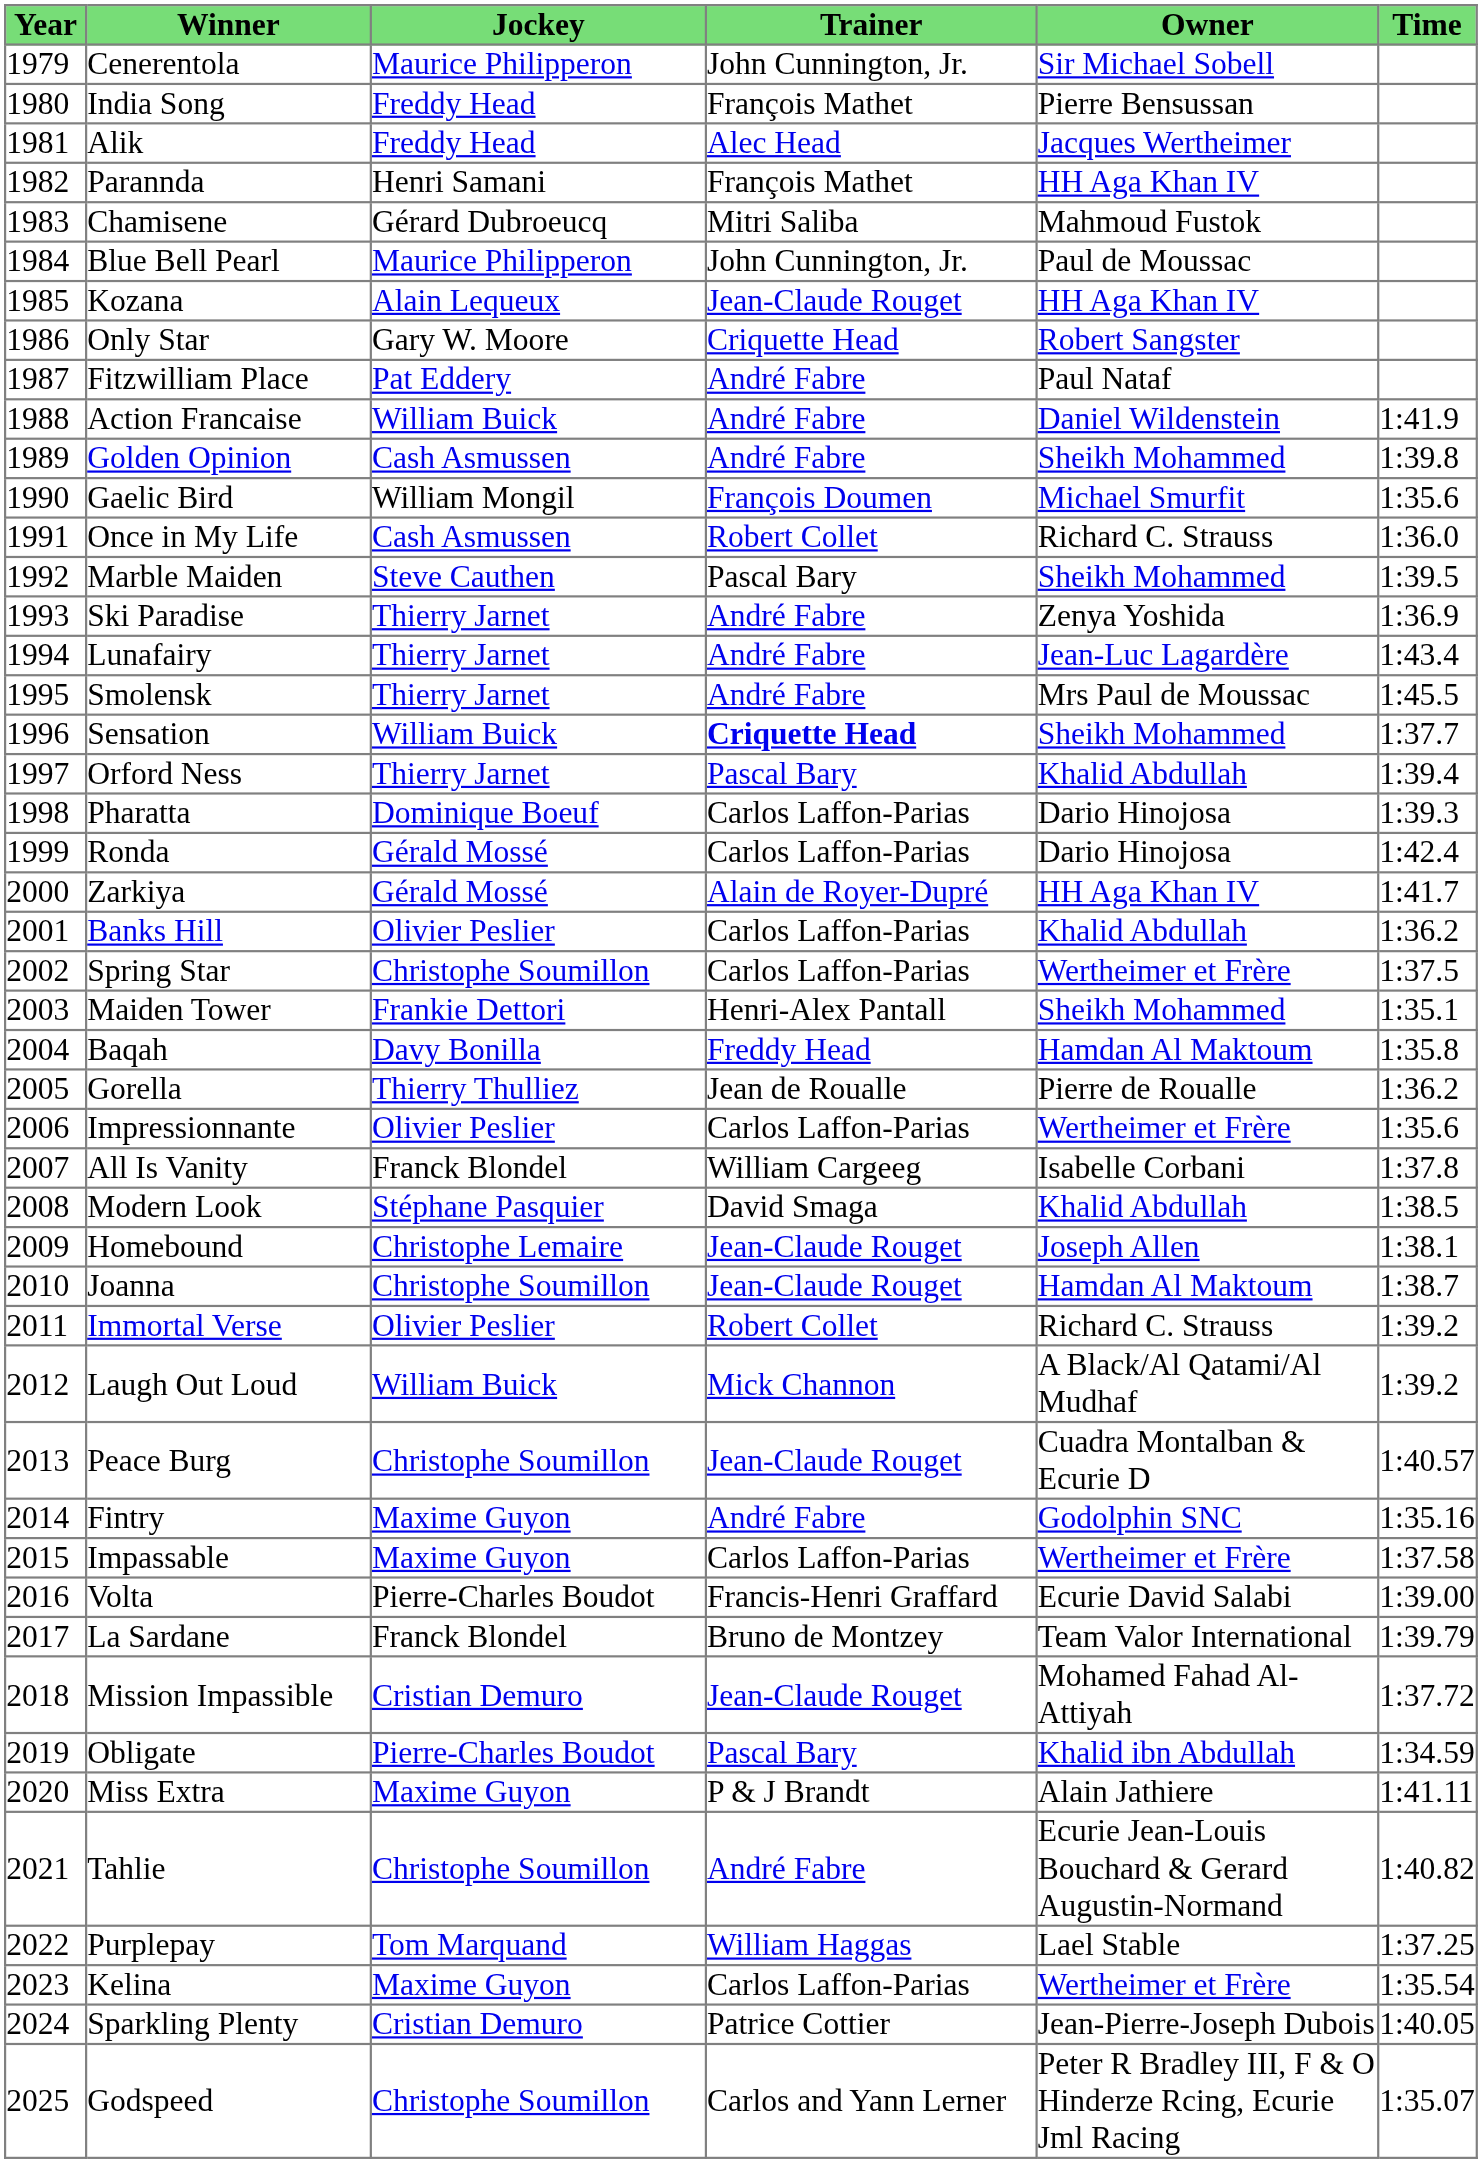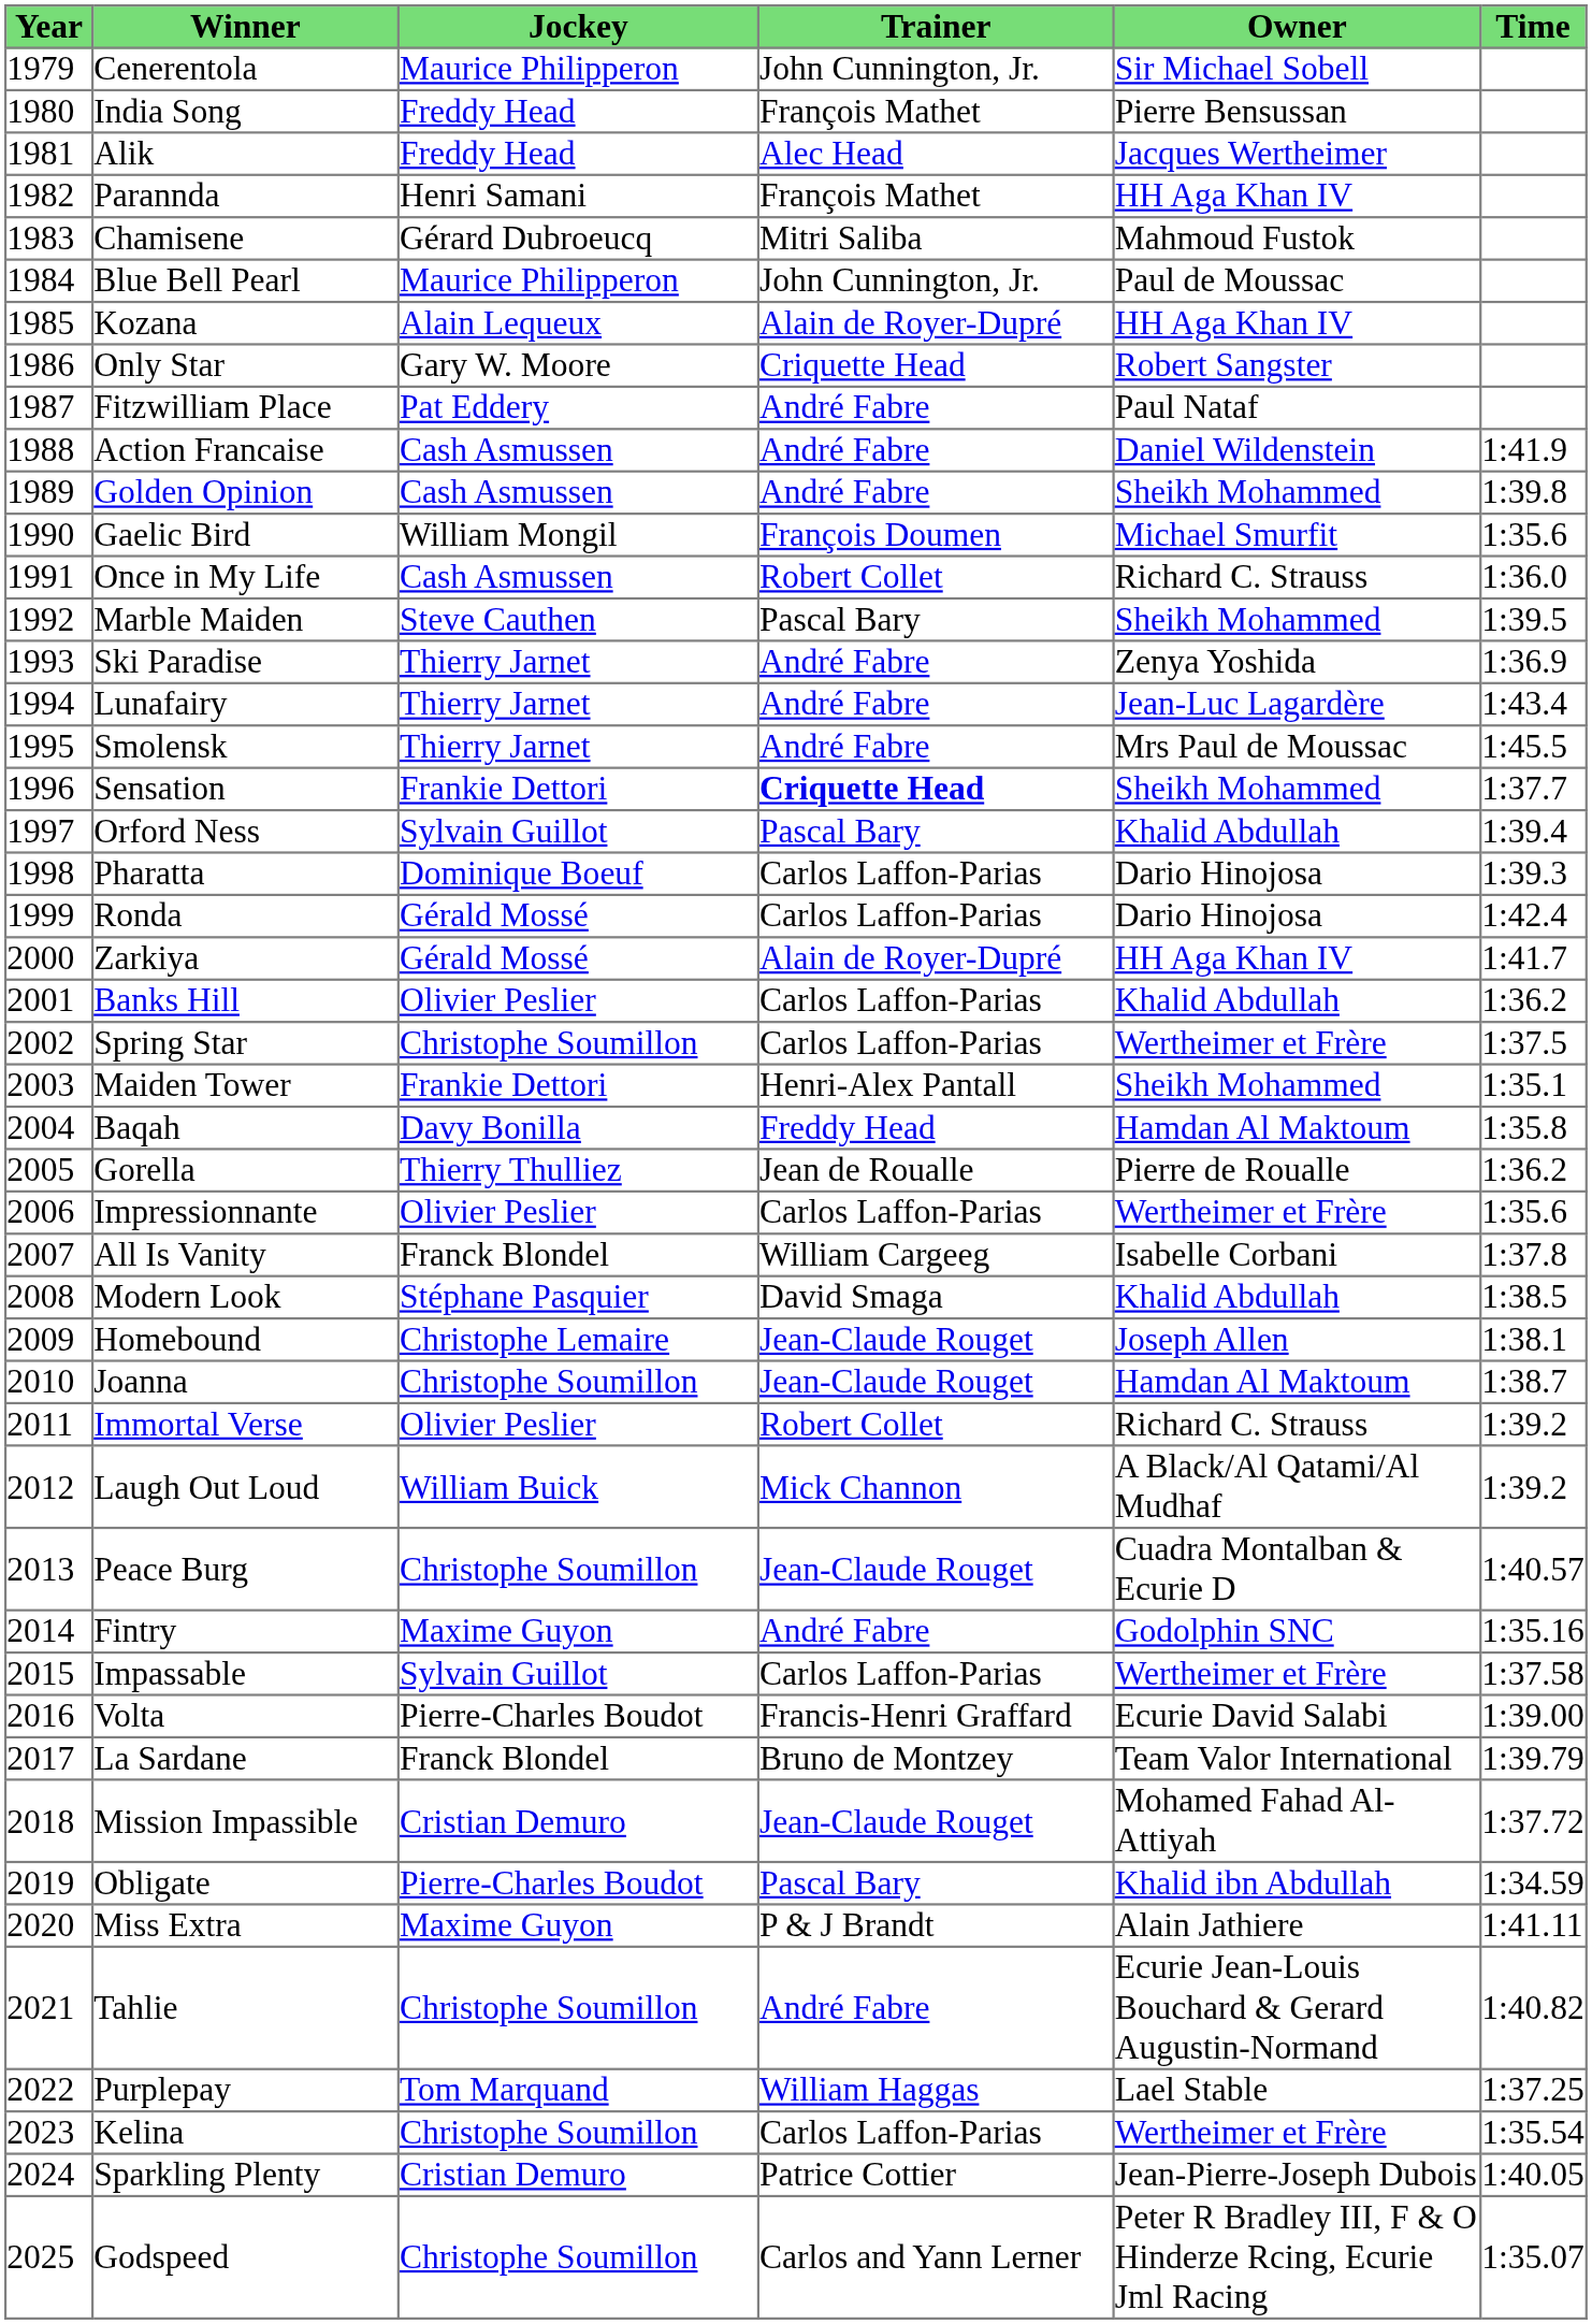Kozana | Trainer: Jean-Claude Rouget -> Alain de Royer-Dupré
Action Francaise | Jockey: William Buick -> Cash Asmussen
Sensation | Jockey: William Buick -> Frankie Dettori
Orford Ness | Jockey: Thierry Jarnet -> Sylvain Guillot
Impassable | Jockey: Maxime Guyon -> Sylvain Guillot
Kelina | Jockey: Maxime Guyon -> Christophe Soumillon
